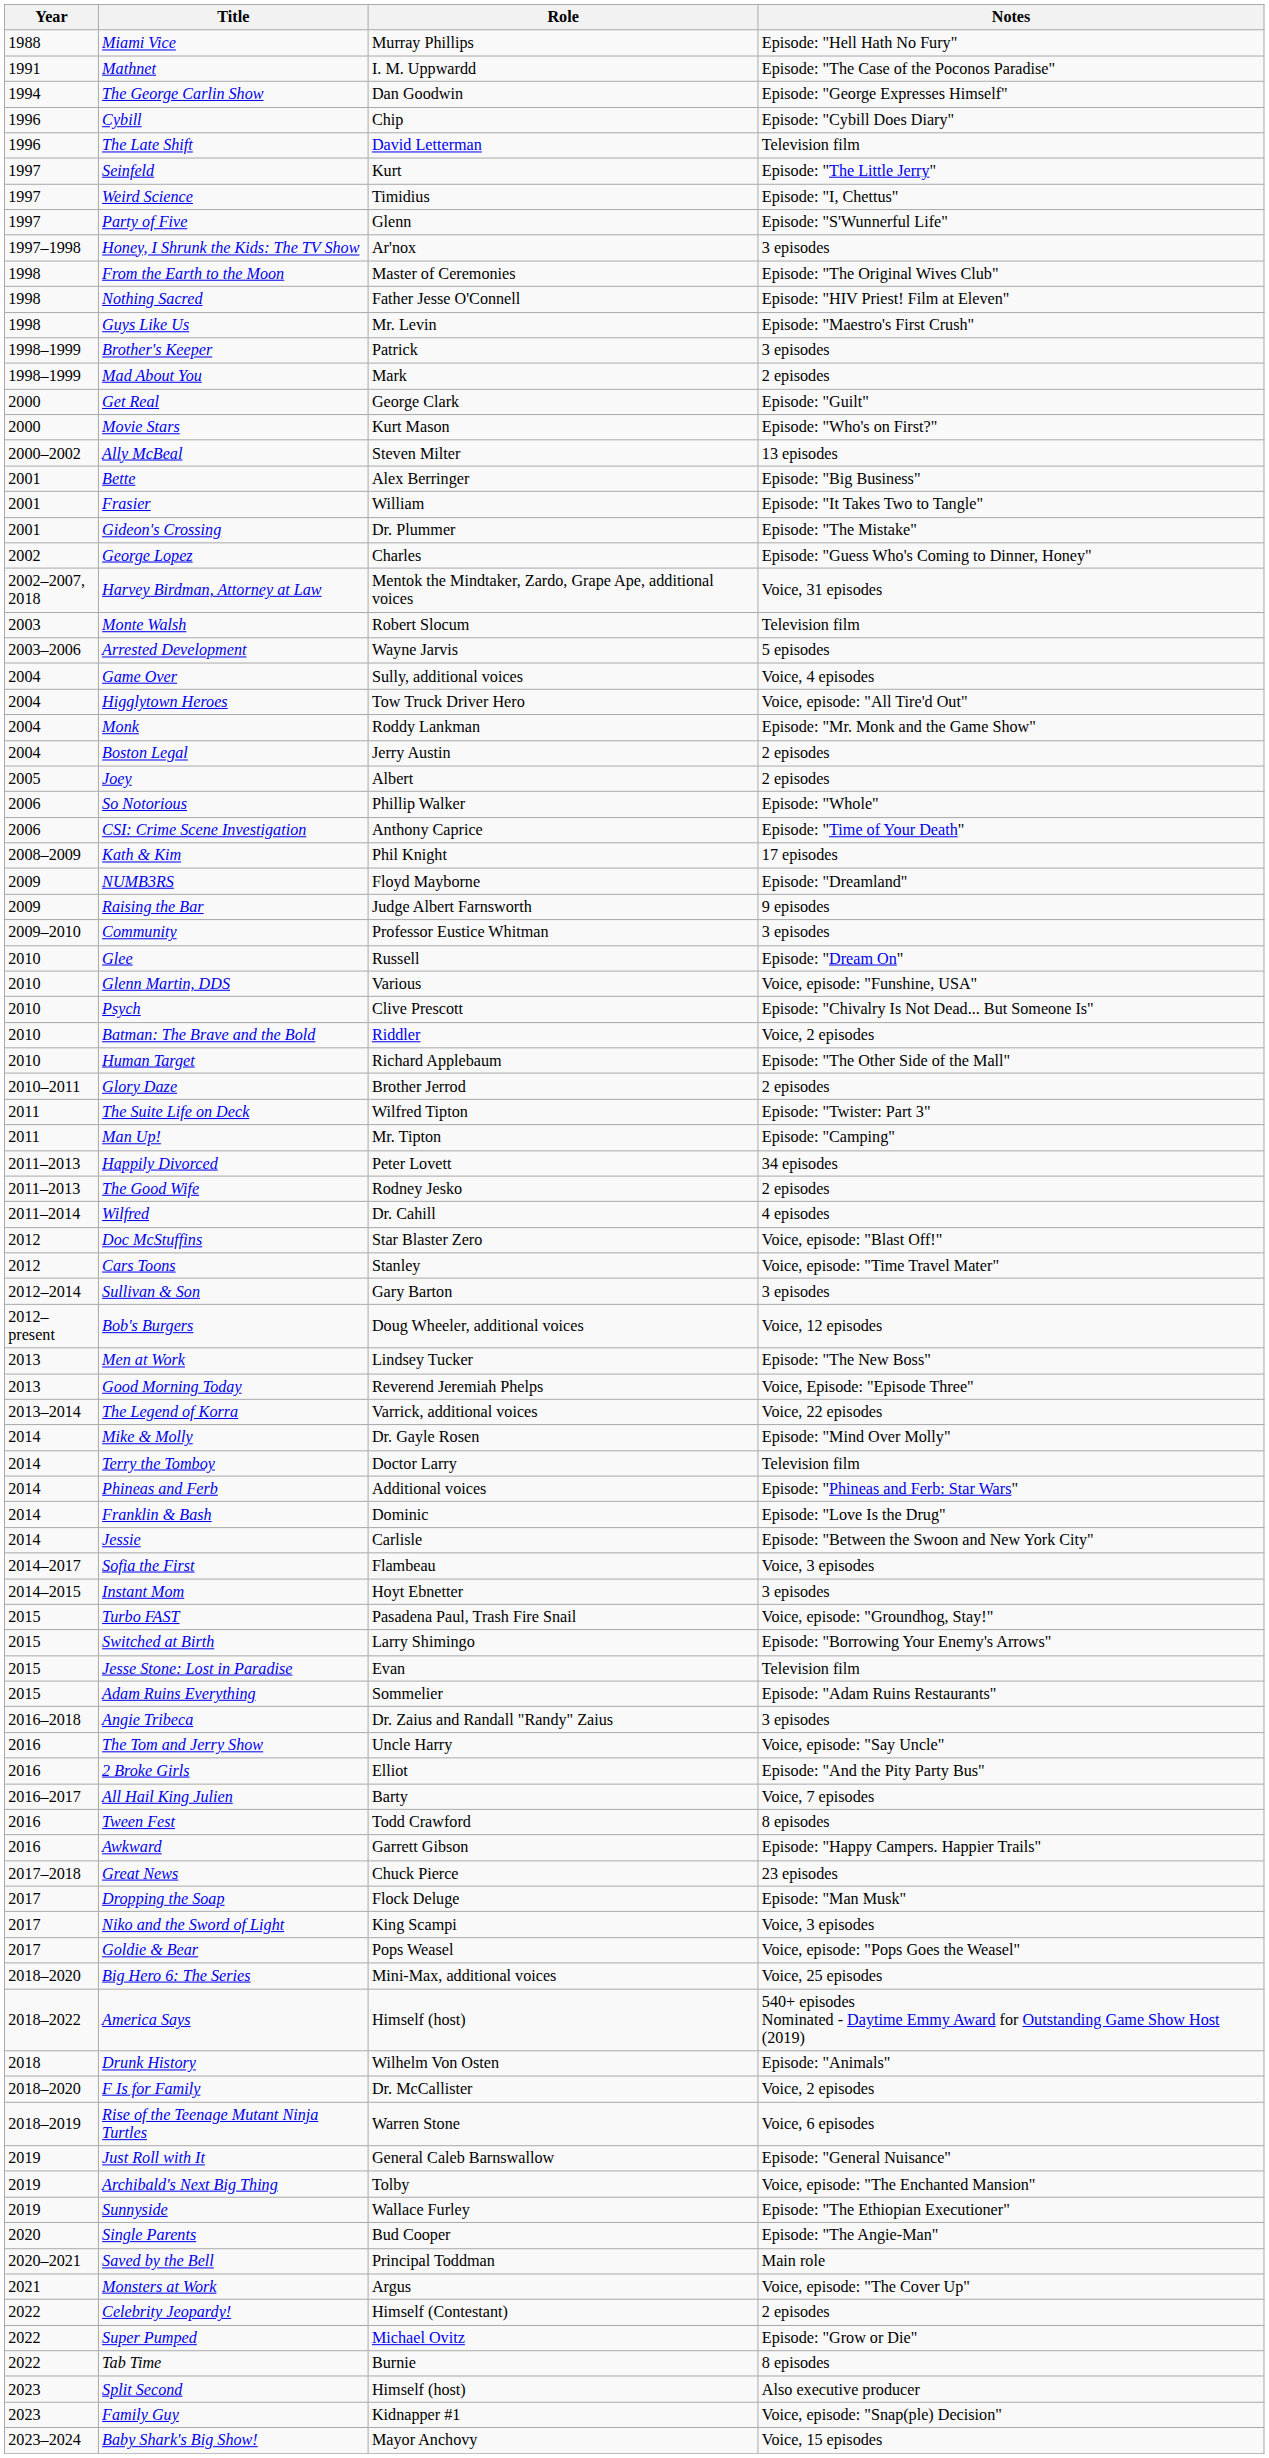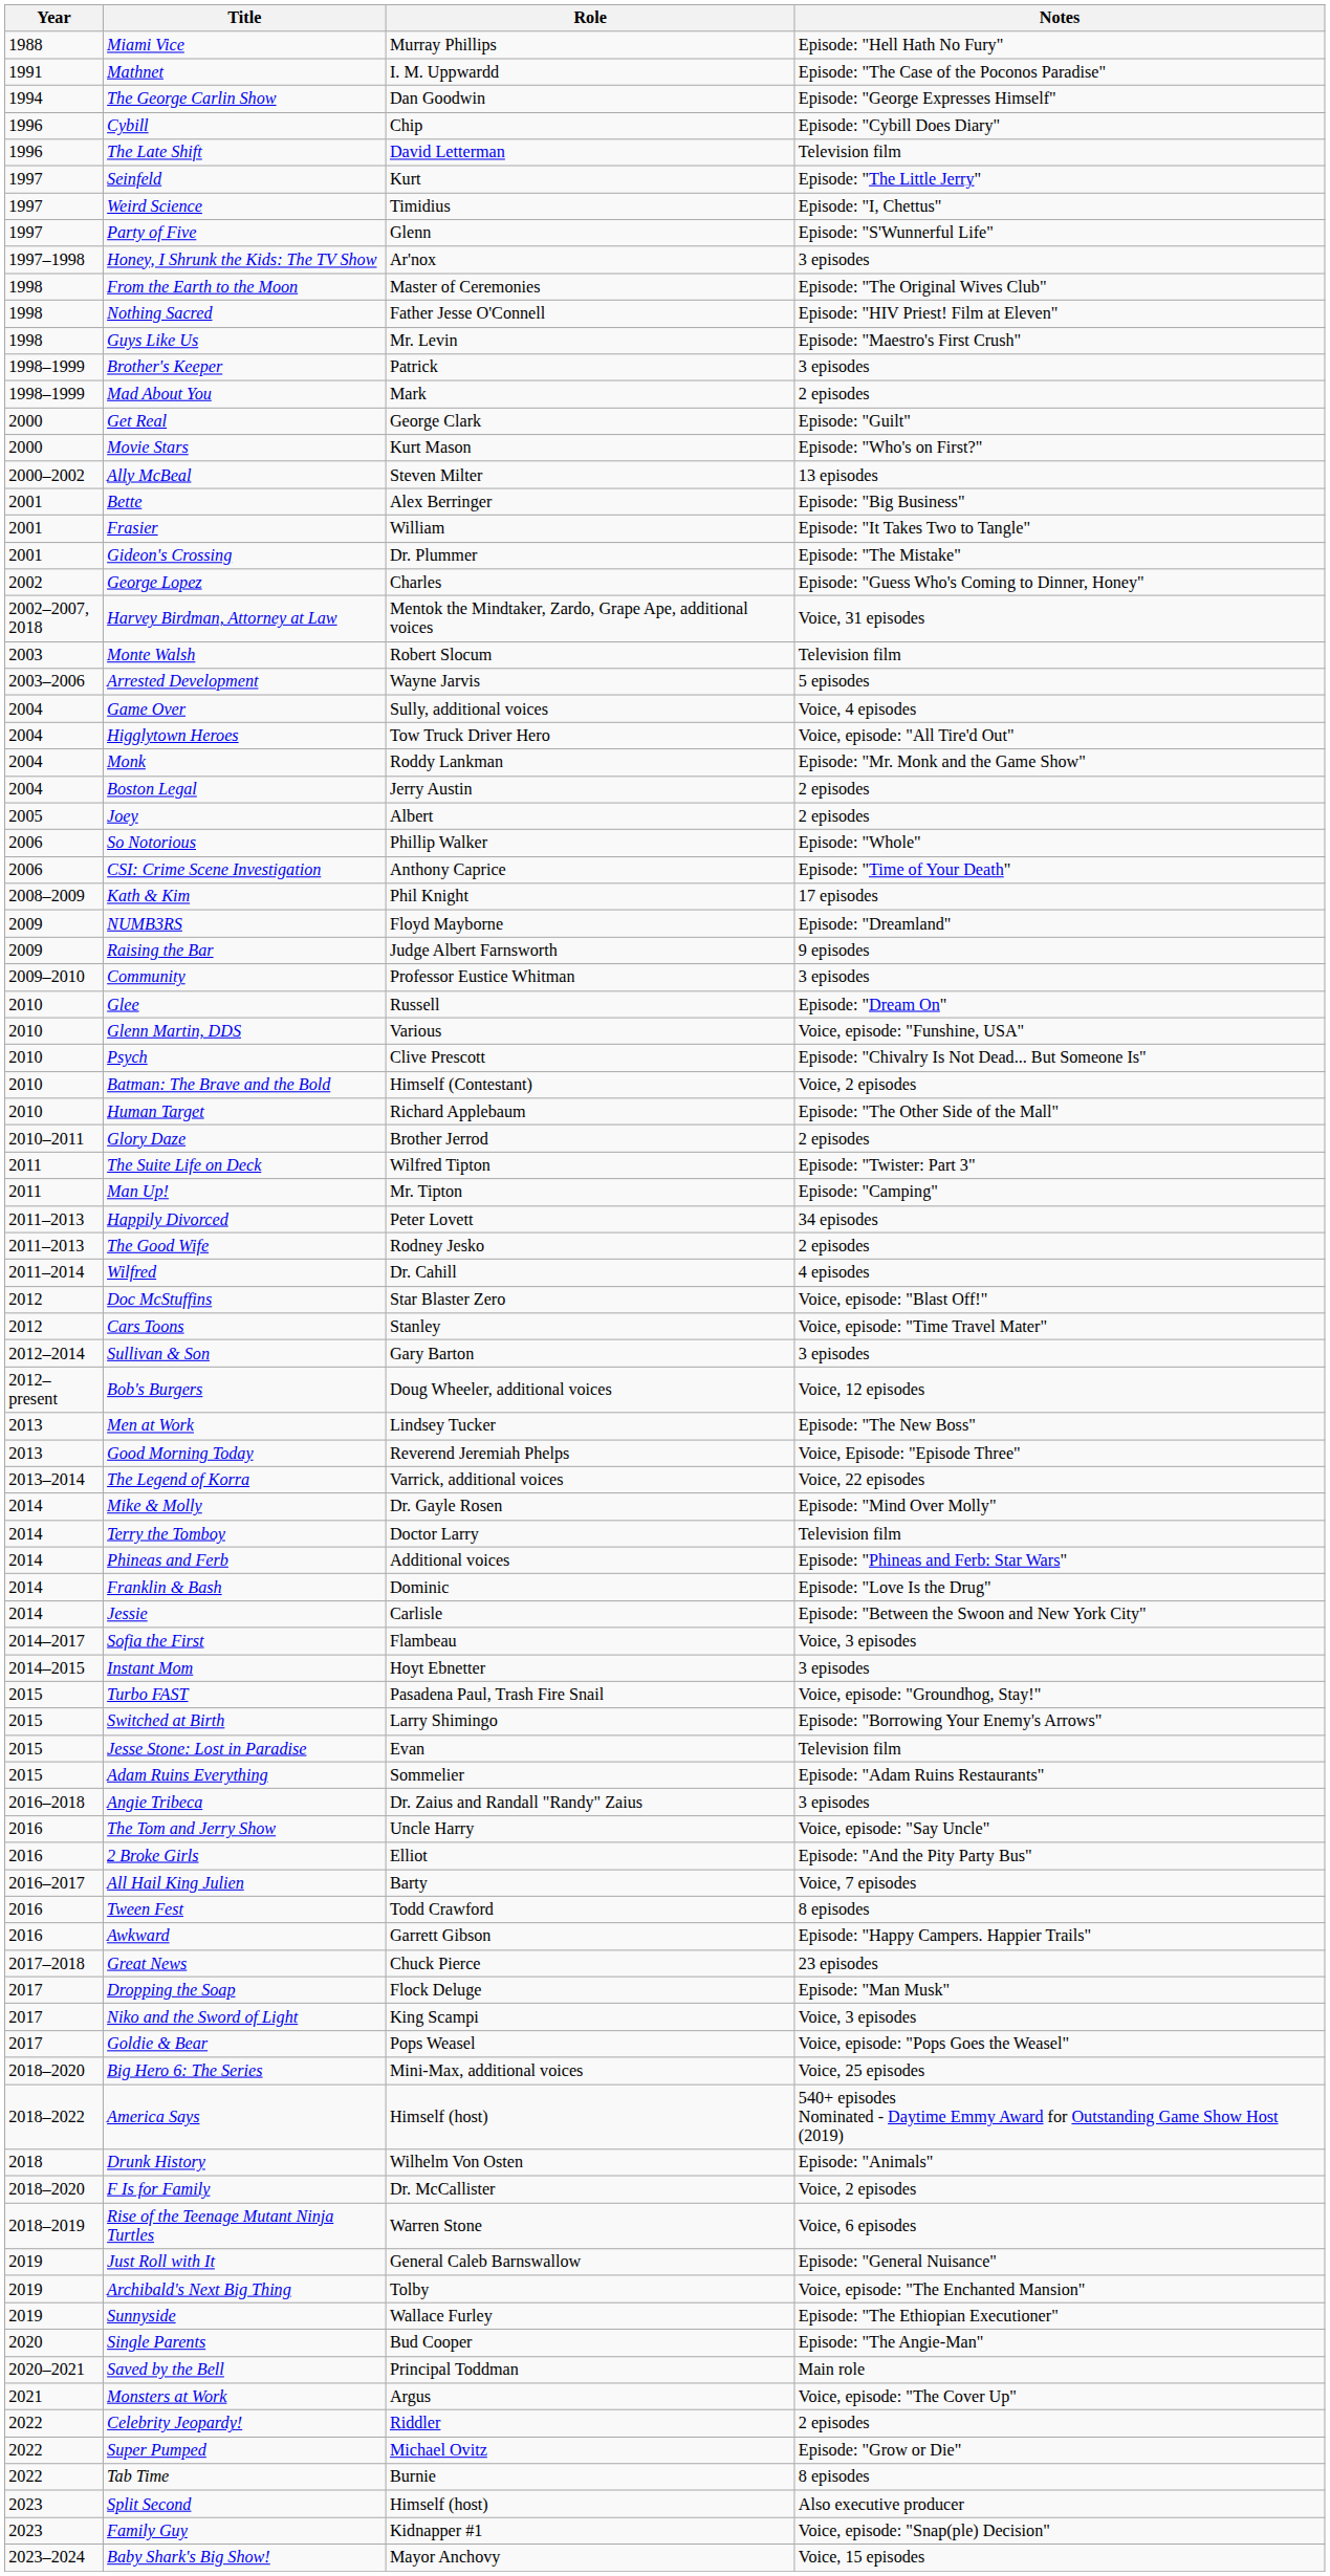Batman: The Brave and the Bold | Role: Riddler -> Himself (Contestant)
Celebrity Jeopardy! | Role: Himself (Contestant) -> Riddler
